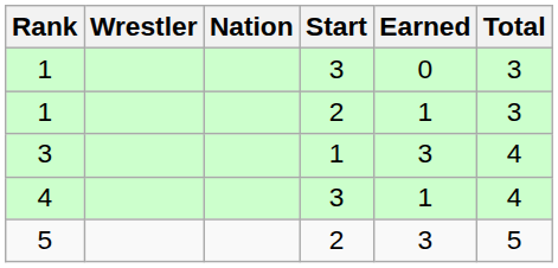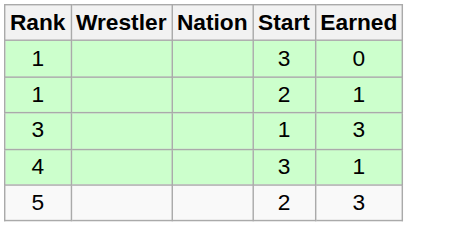- column: Total | 3 | 3 | 4 | 4 | 5
